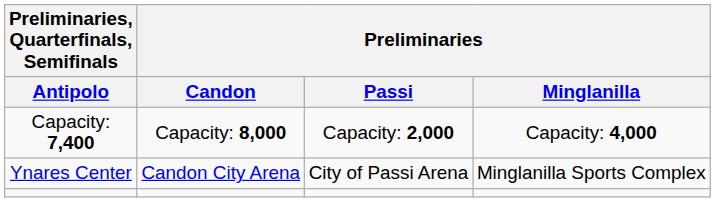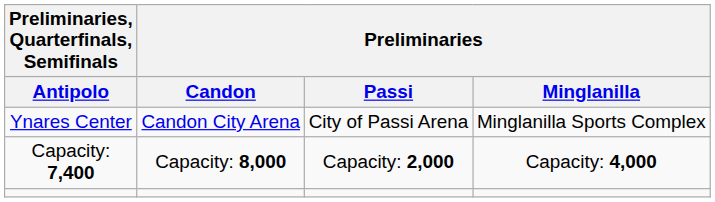rows swapped: Ynares Center <-> Capacity: 7,400
